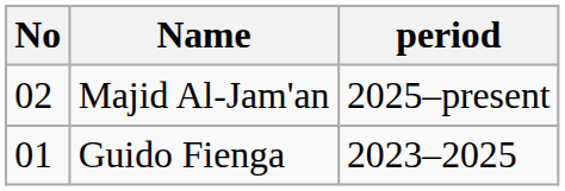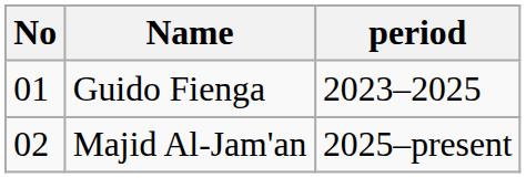rows swapped: Guido Fienga <-> Majid Al-Jam'an
